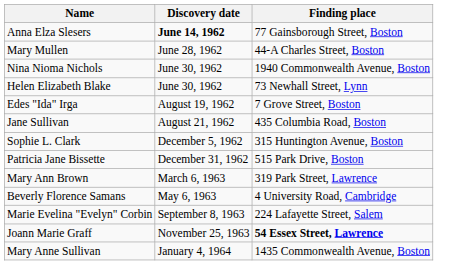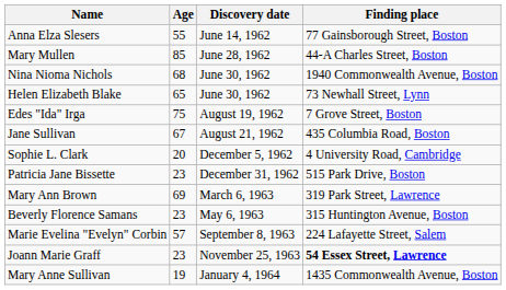+ column: Age | 55 | 85 | 68 | 65 | 75 | 67 | 20 | 23 | 69 | 23 | 57 | 23 | 19
Anna Elza Slesers | Discovery date: bold -> normal
Sophie L. Clark | Finding place: 315 Huntington Avenue, Boston -> 4 University Road, Cambridge
Beverly Florence Samans | Finding place: 4 University Road, Cambridge -> 315 Huntington Avenue, Boston
